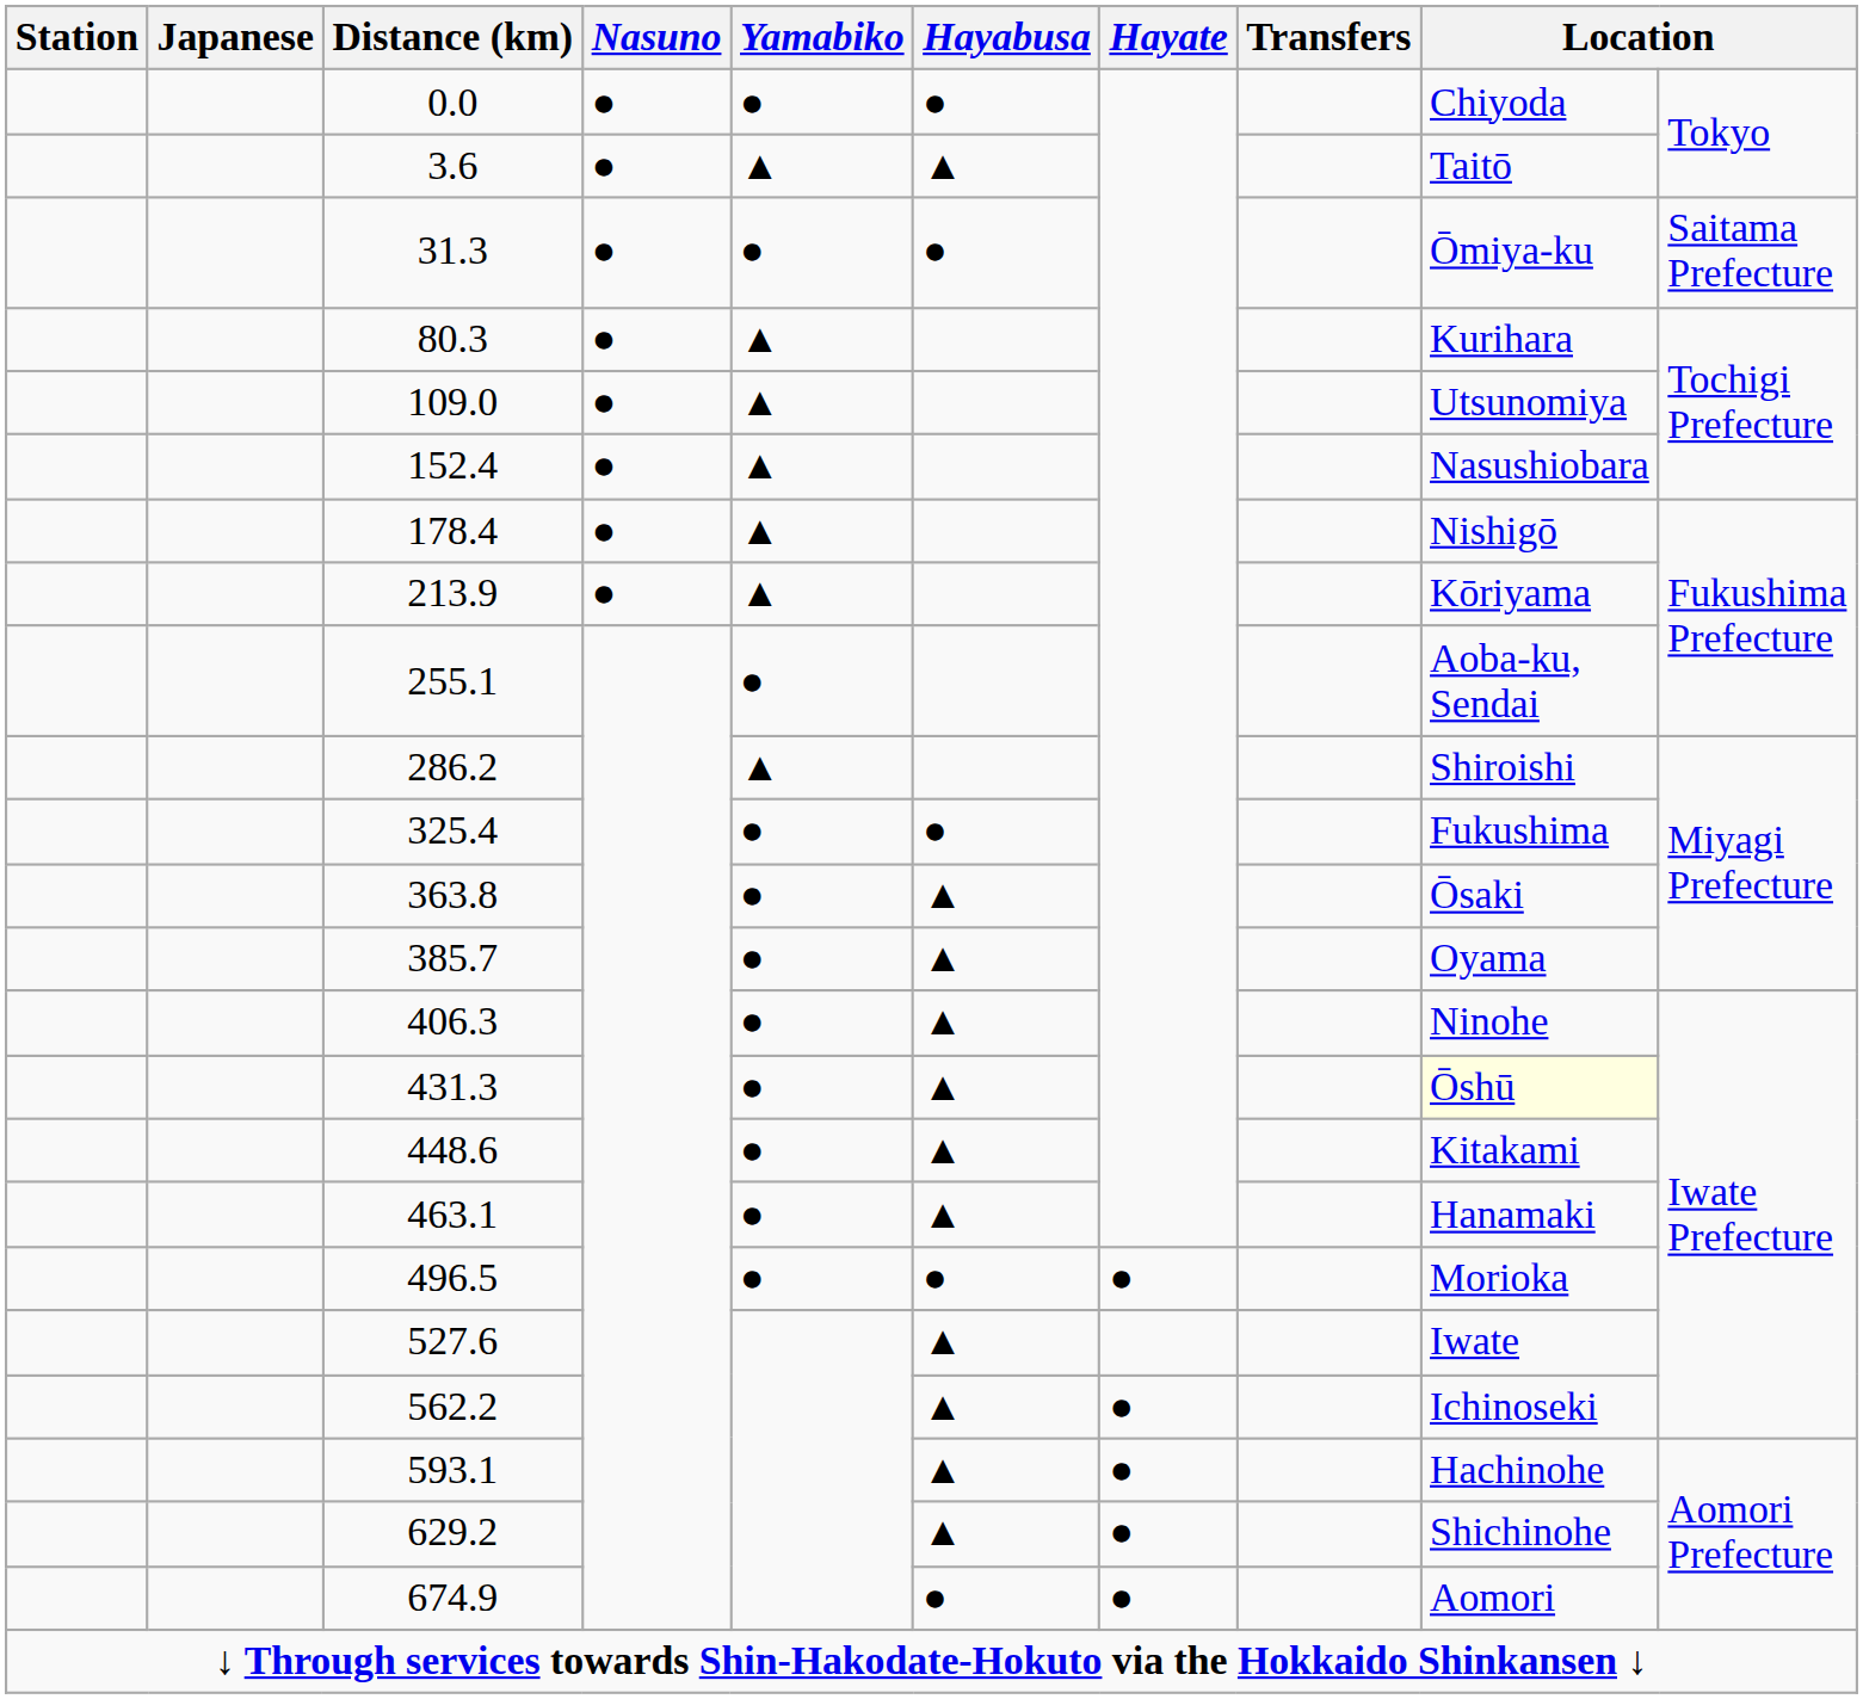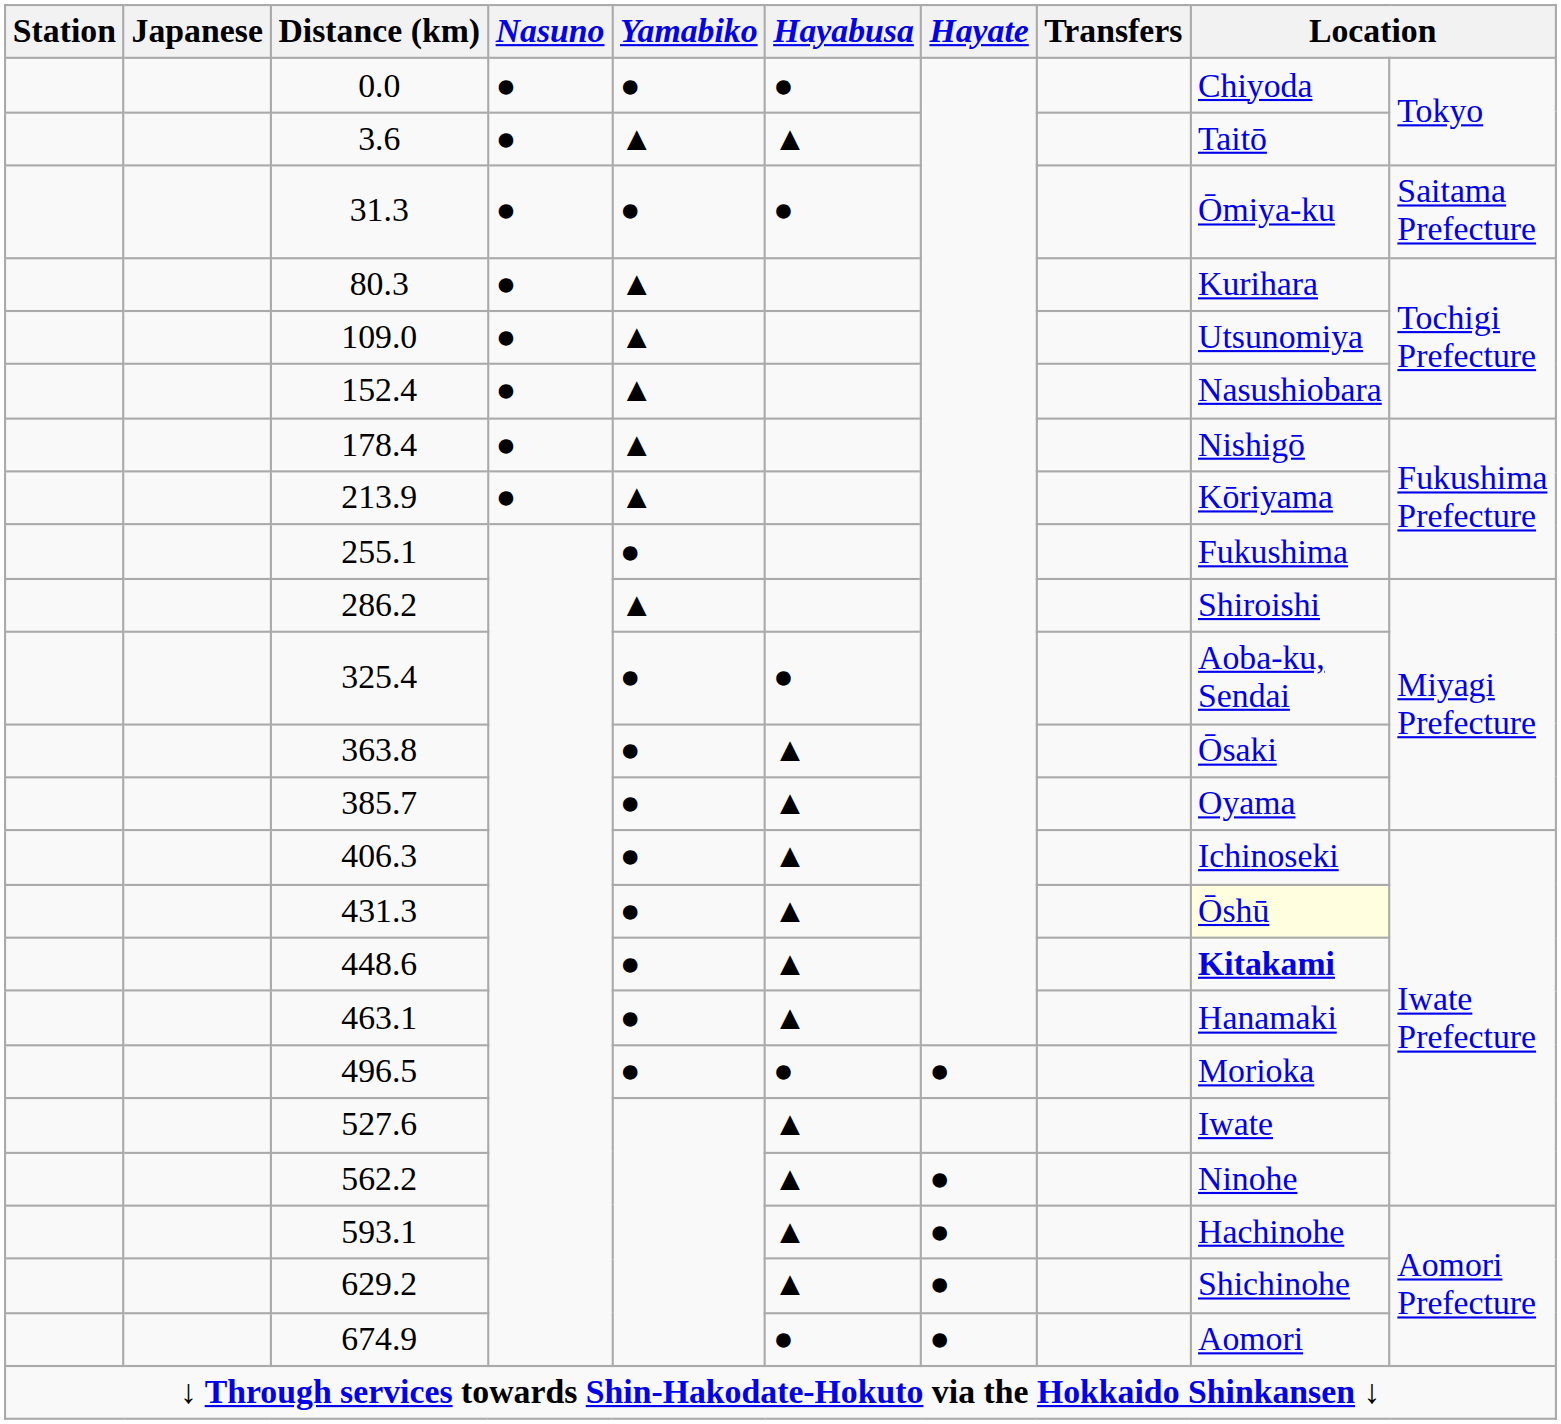255.1 | column 9: Aoba-ku, Sendai -> Fukushima
325.4 | column 9: Fukushima -> Aoba-ku, Sendai
406.3 | column 9: Ninohe -> Ichinoseki
448.6 | column 9: normal -> bold
562.2 | column 9: Ichinoseki -> Ninohe
